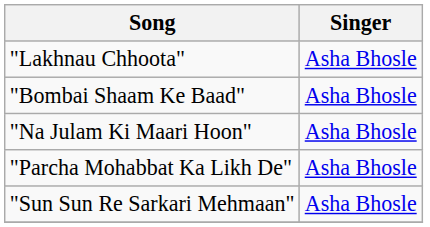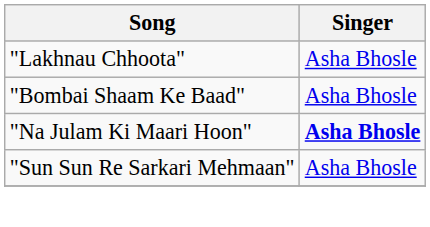"Na Julam Ki Maari Hoon" | Singer: normal -> bold
- row: "Parcha Mohabbat Ka Likh De" | Asha Bhosle
